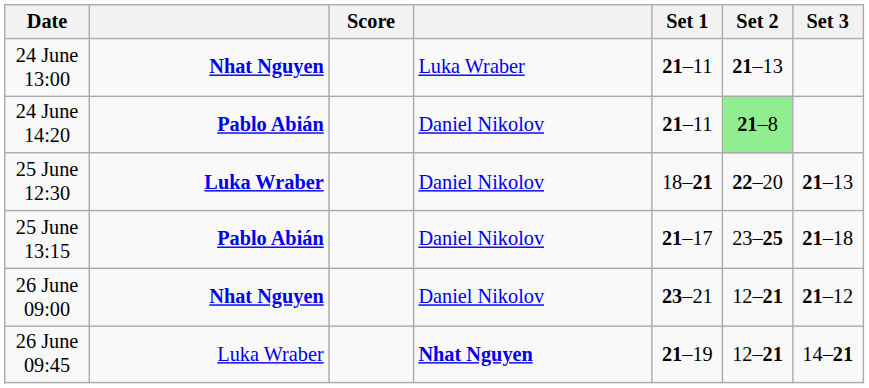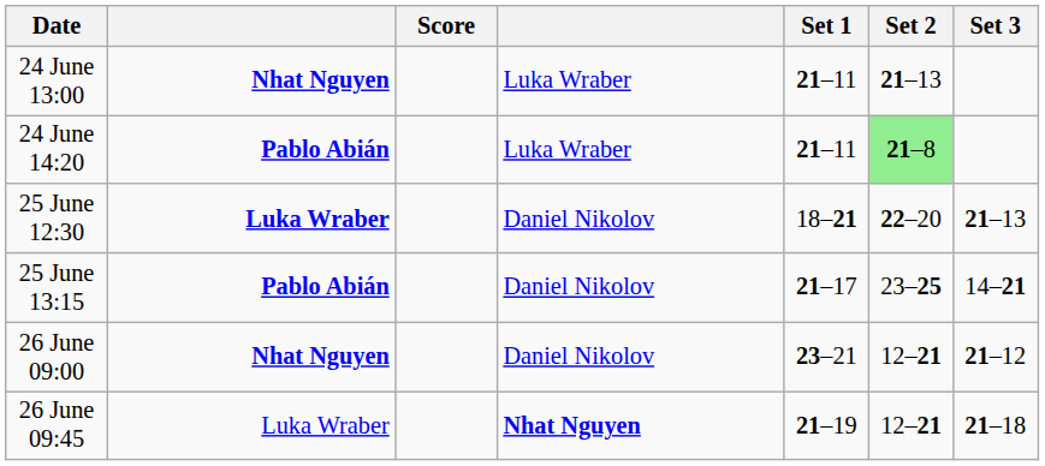24 June 14:20 | column 4: Daniel Nikolov -> Luka Wraber
25 June 13:15 | Set 3: 21–18 -> 14–21
26 June 09:45 | Set 3: 14–21 -> 21–18
